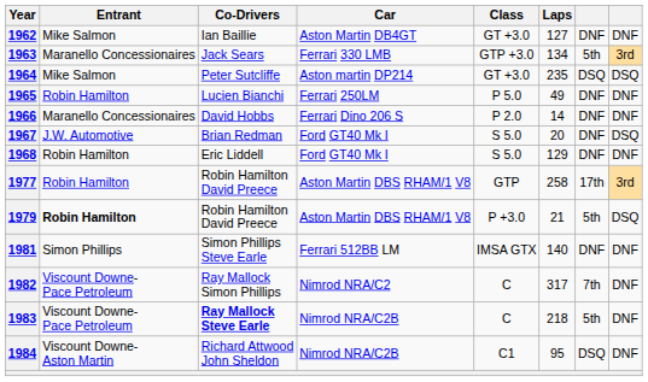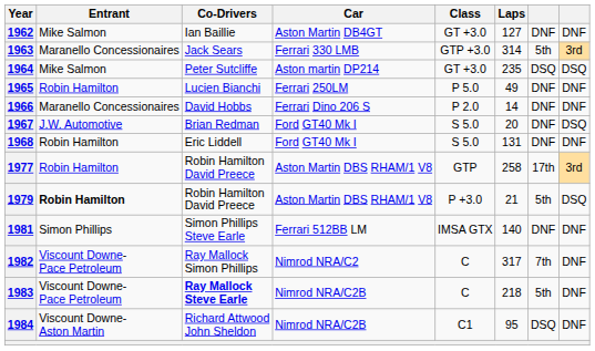1963 | Laps: 134 -> 314
1968 | Laps: 129 -> 131
